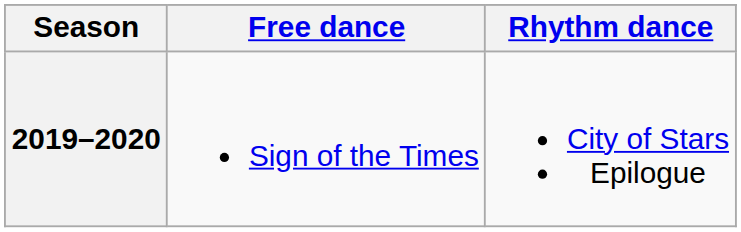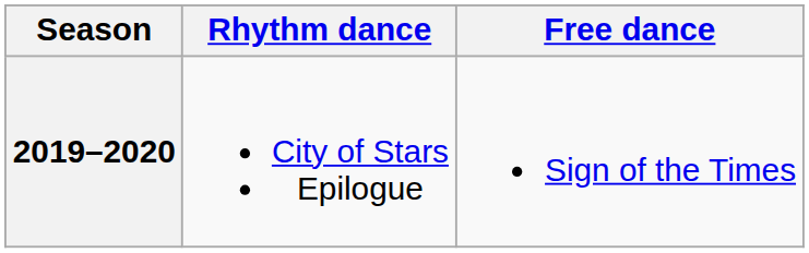columns swapped: Rhythm dance <-> Free dance
